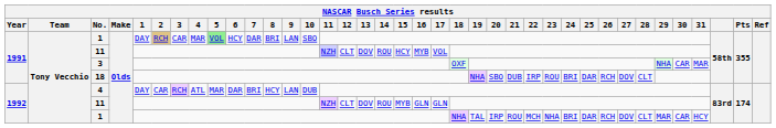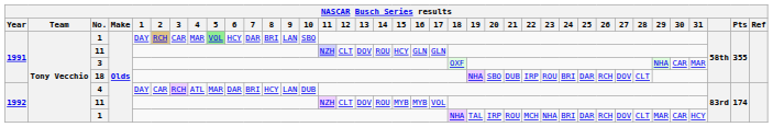1991 / 11 | 16: MYB -> GLN
1991 / 11 | 17: VOL -> GLN
1992 / 11 | 16: GLN -> MYB
1992 / 11 | 17: GLN -> VOL
